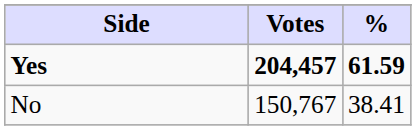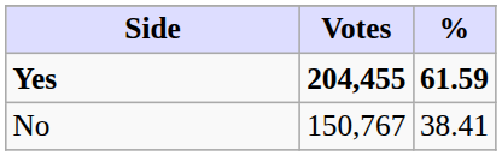Yes | Votes: 204,457 -> 204,455
